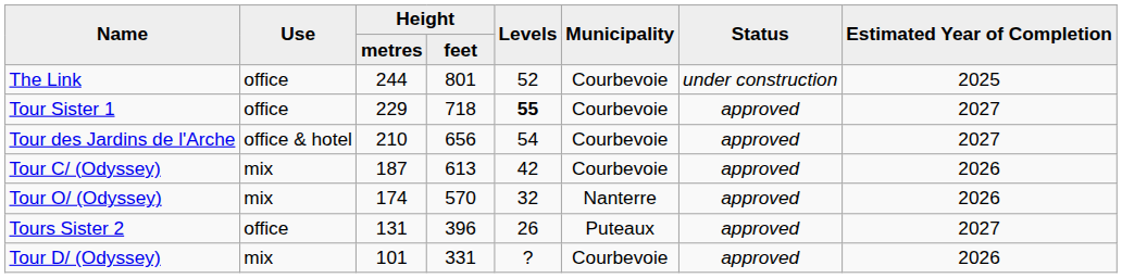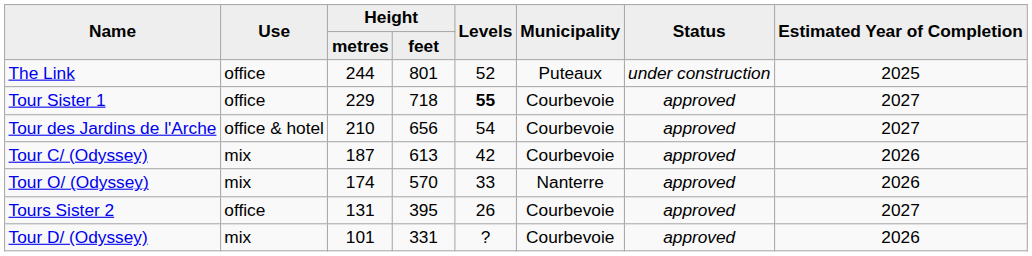The Link | column 6: Courbevoie -> Puteaux
Tour O/ (Odyssey) | column 5: 32 -> 33
Tours Sister 2 | column 4: 396 -> 395
Tours Sister 2 | column 6: Puteaux -> Courbevoie
